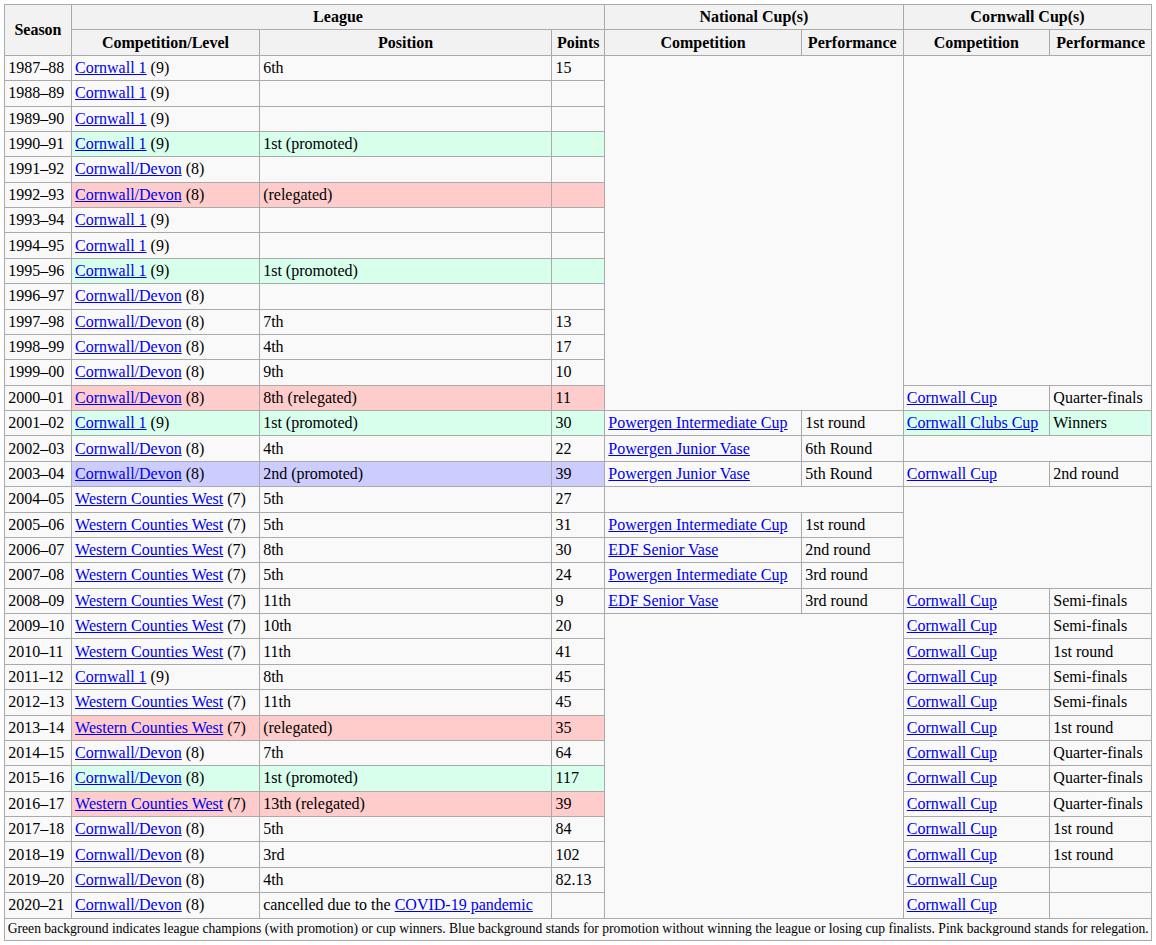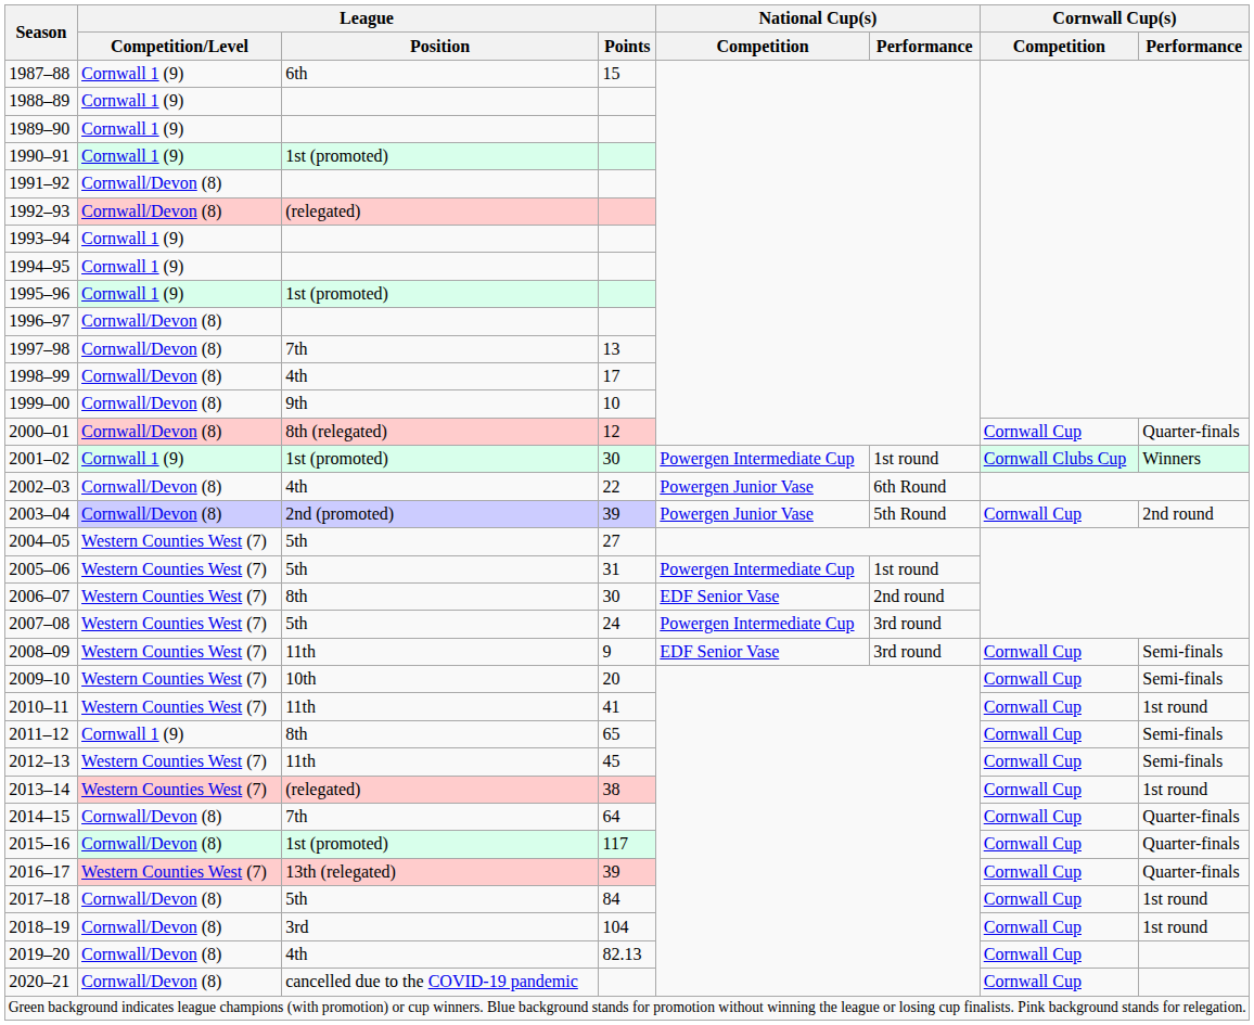2000–01 | League / Points: 11 -> 12
2011–12 | League / Points: 45 -> 65
2013–14 | League / Points: 35 -> 38
2018–19 | League / Points: 102 -> 104
